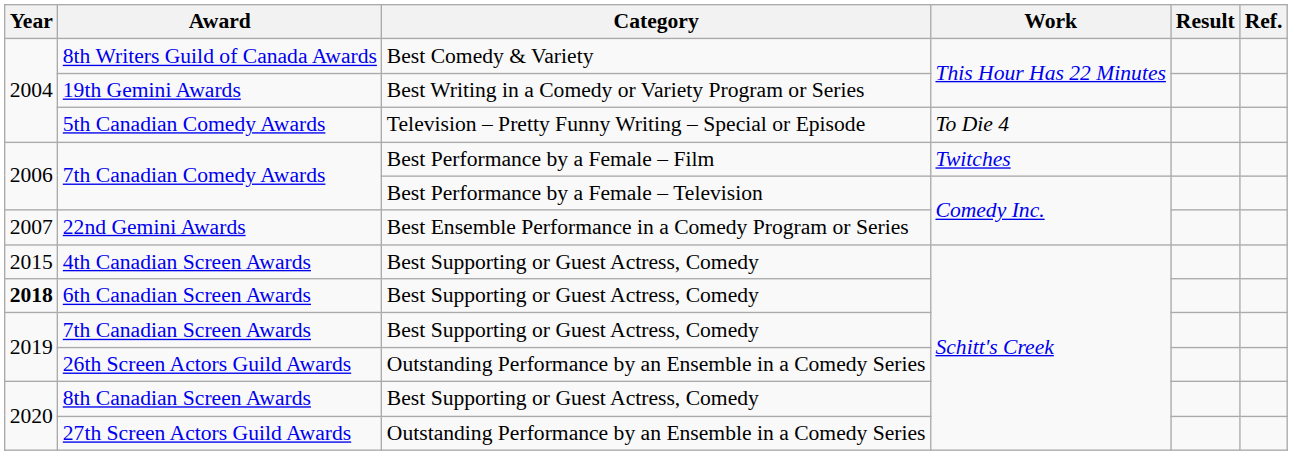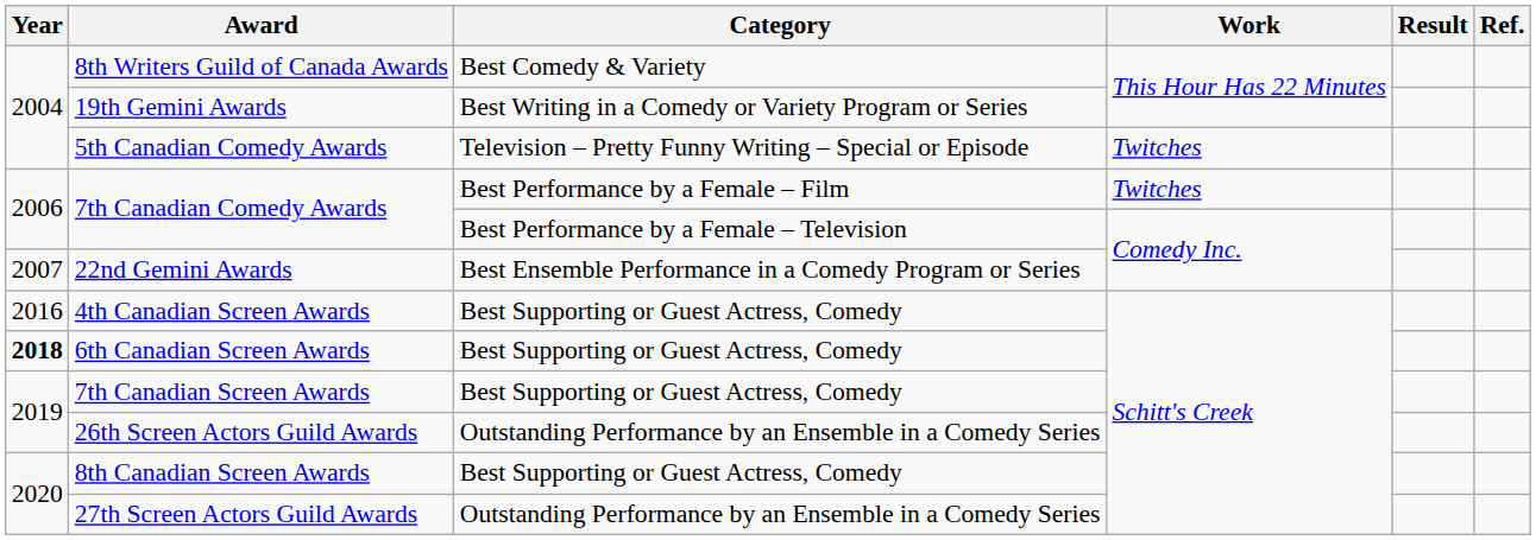5th Canadian Comedy Awards | Work: To Die 4 -> Twitches
4th Canadian Screen Awards | Year: 2015 -> 2016
